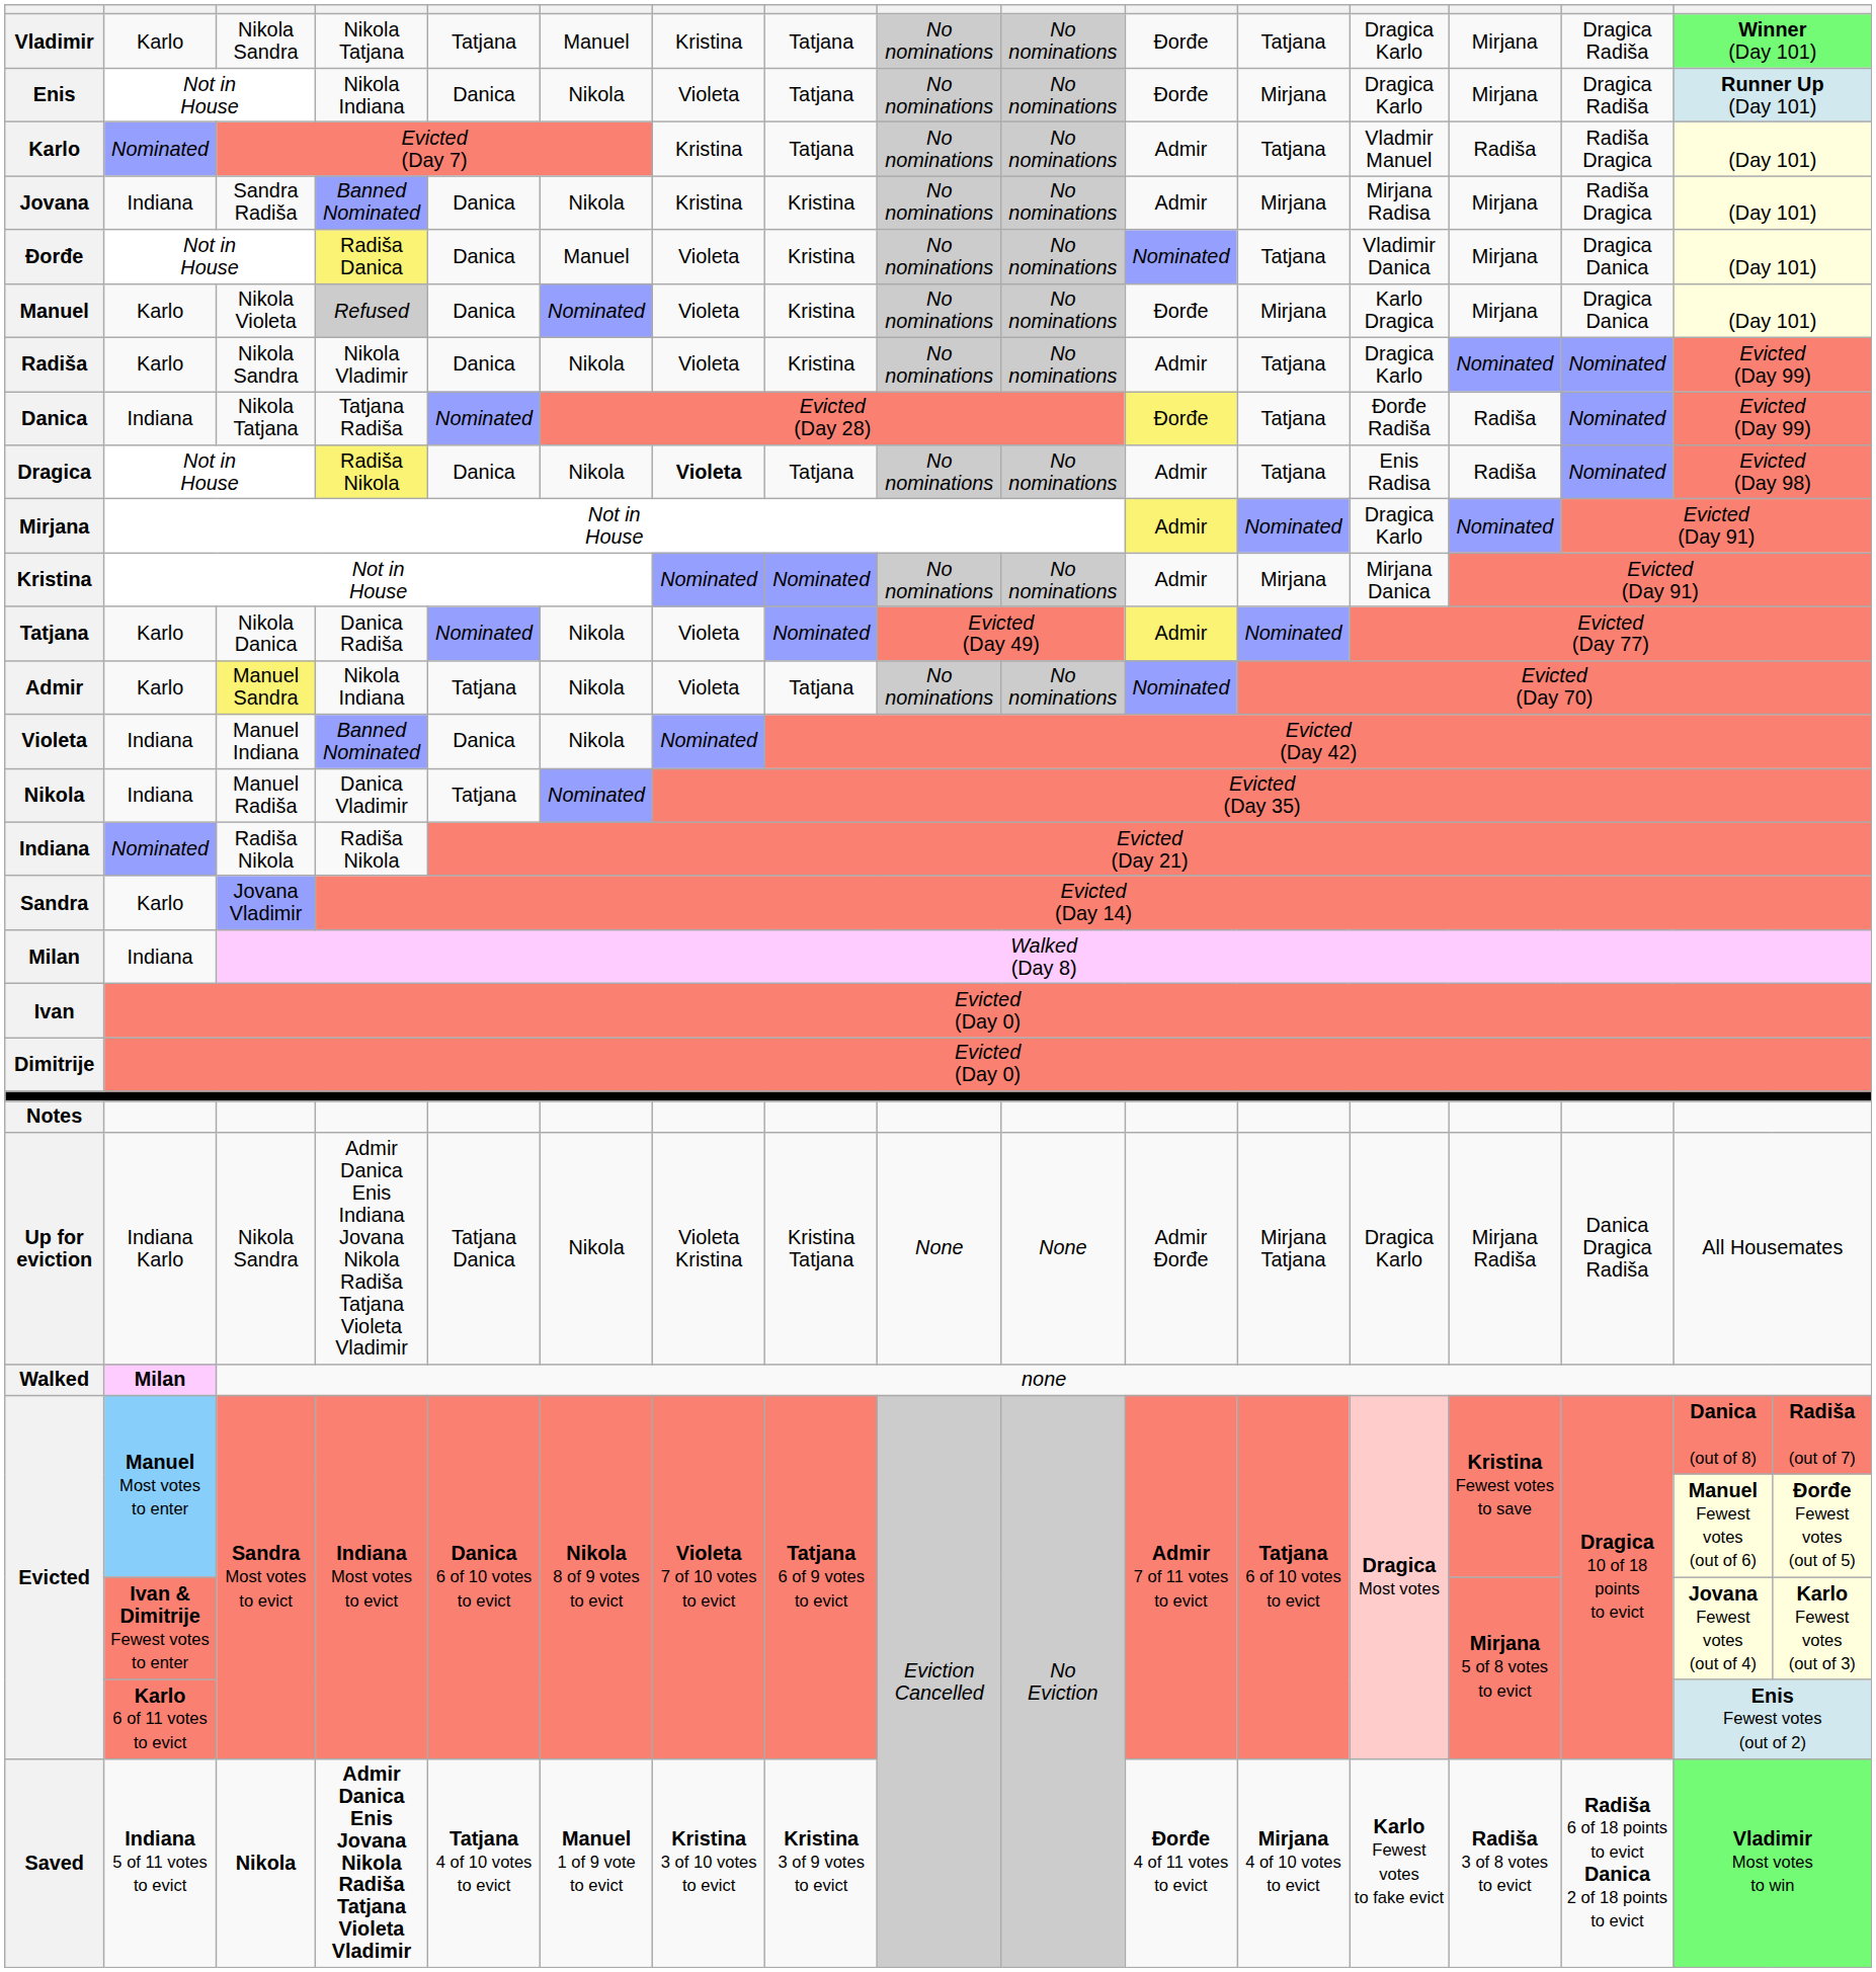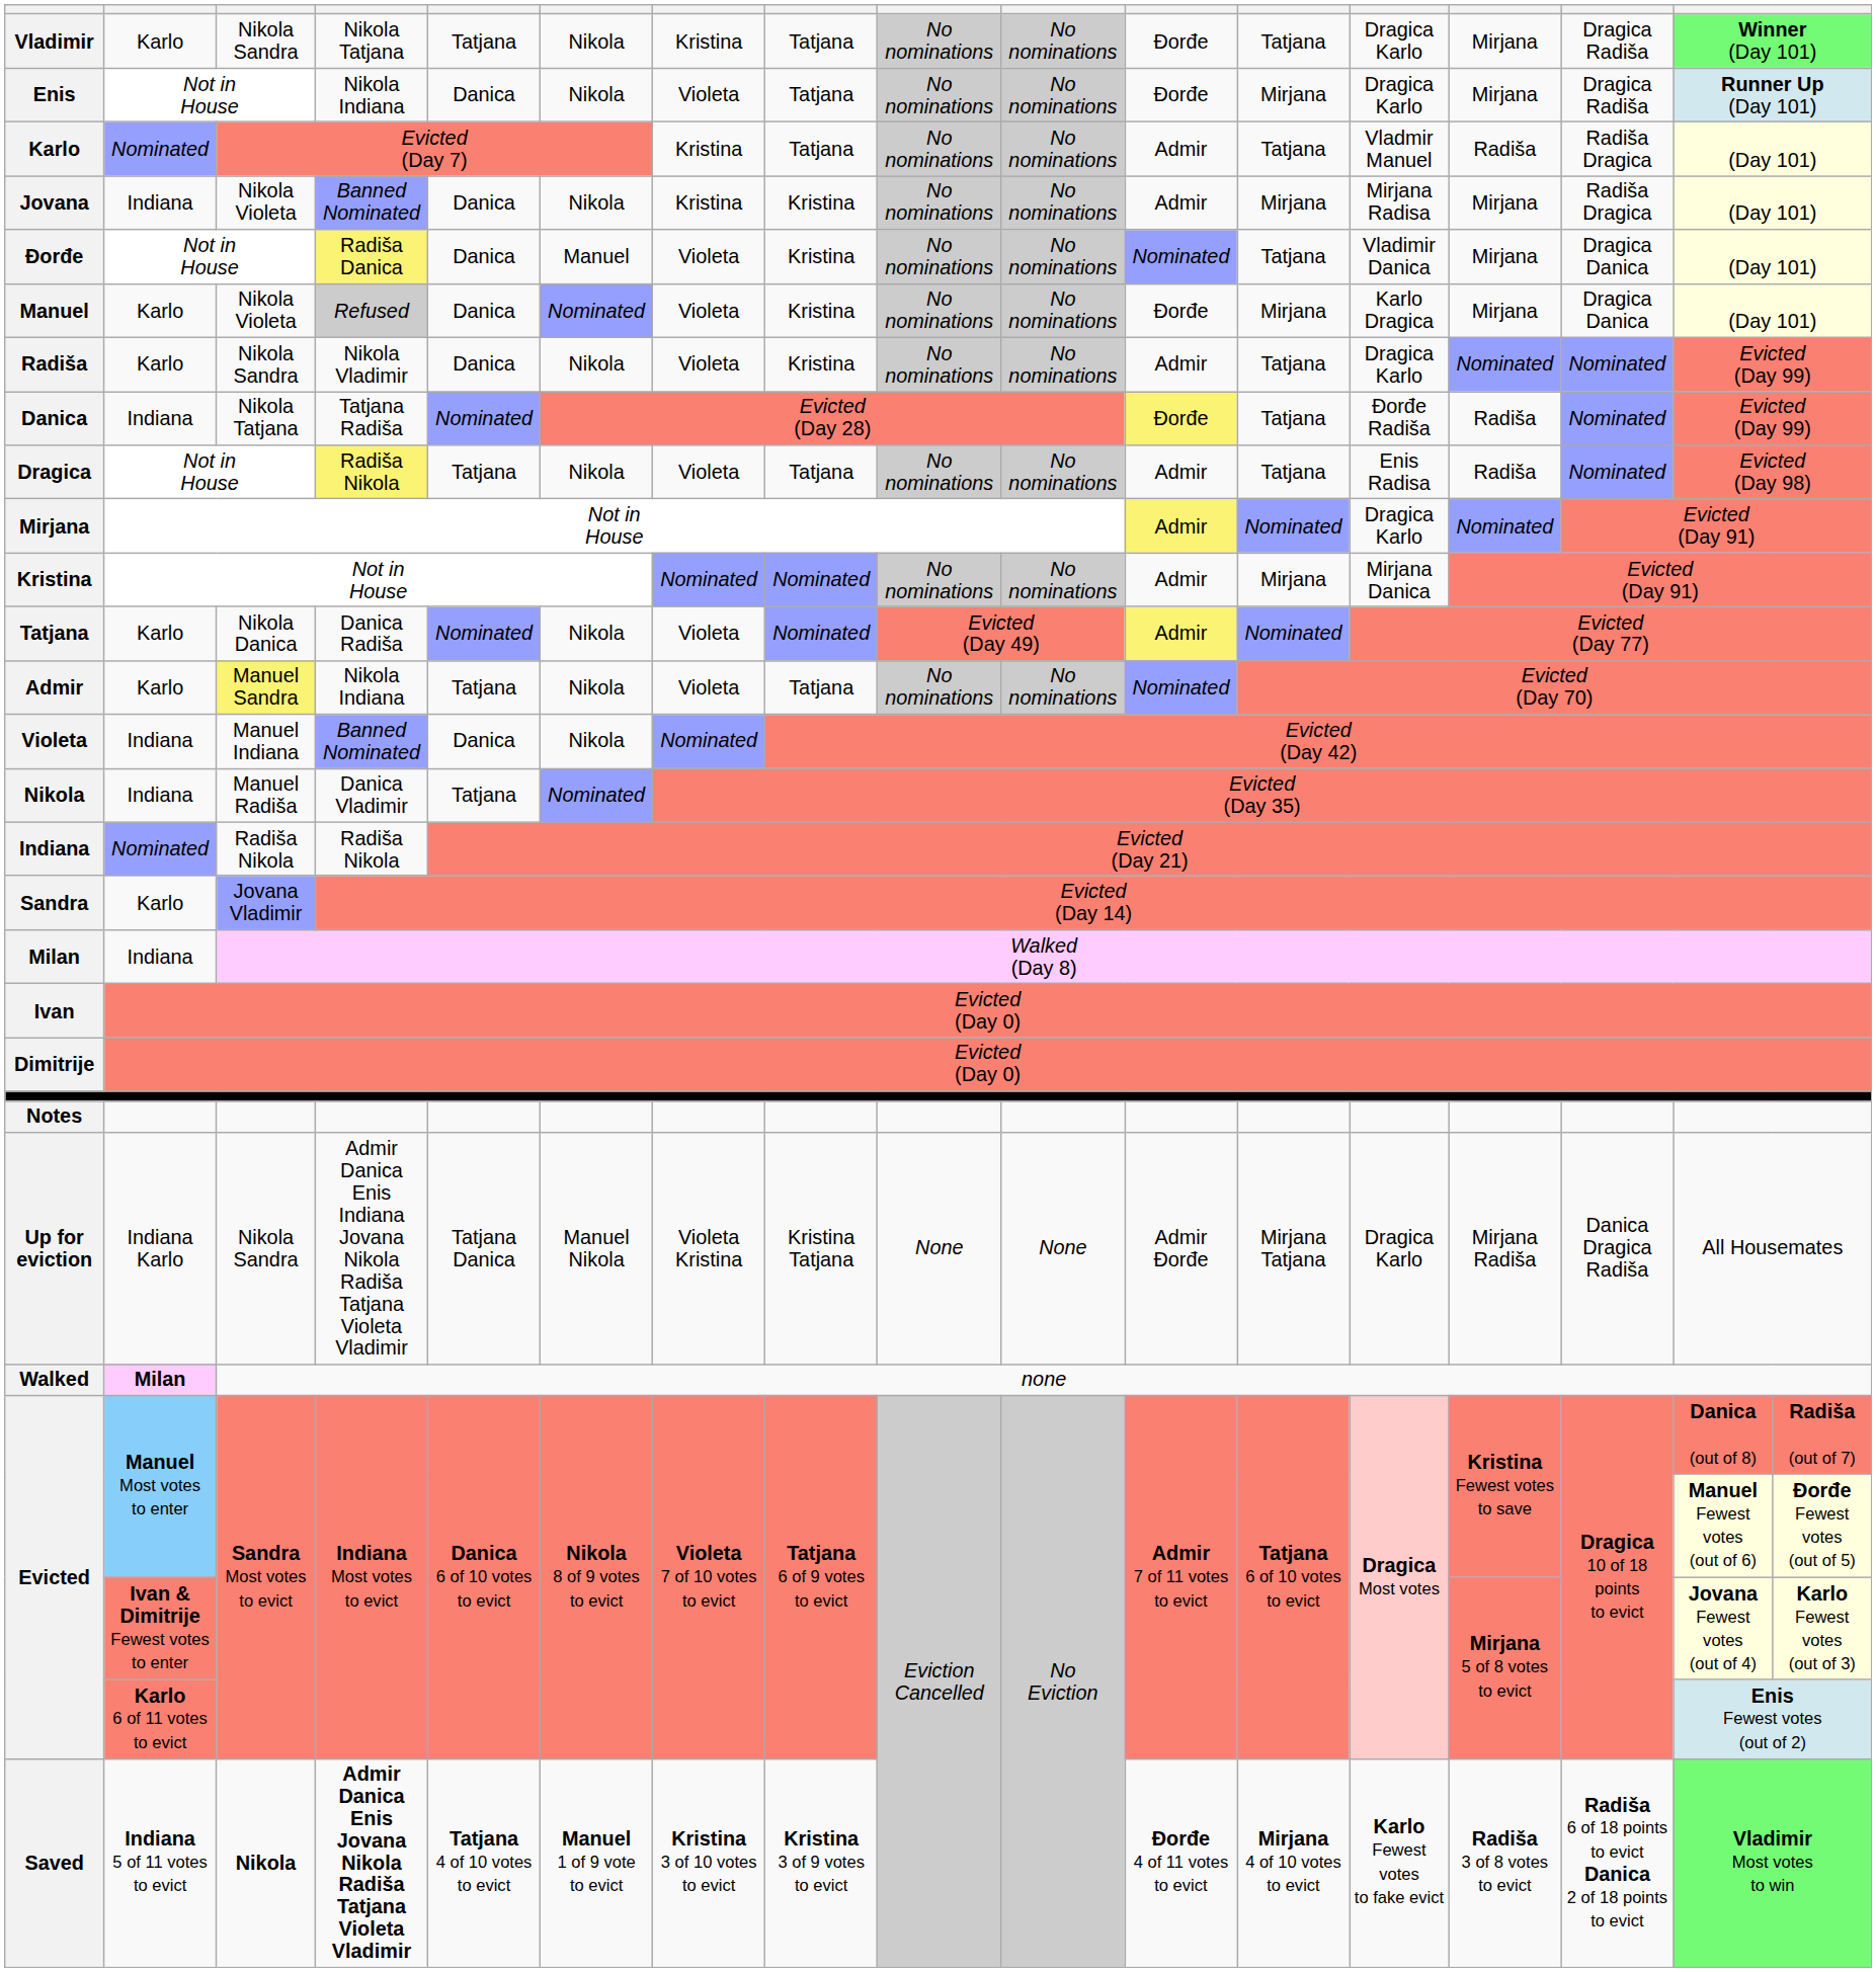Vladimir | column 6: Manuel -> Nikola
Jovana | column 3: Sandra Radiša -> Nikola Violeta
Dragica | column 5: Danica -> Tatjana
Dragica | column 7: bold -> normal
Up for eviction | column 6: Nikola -> Manuel Nikola
